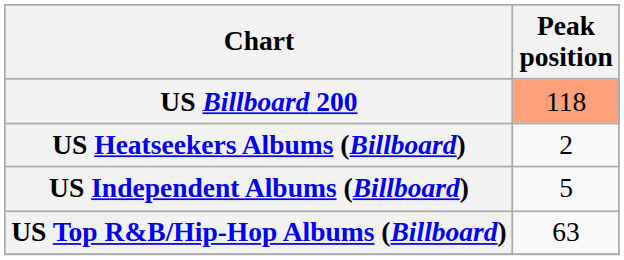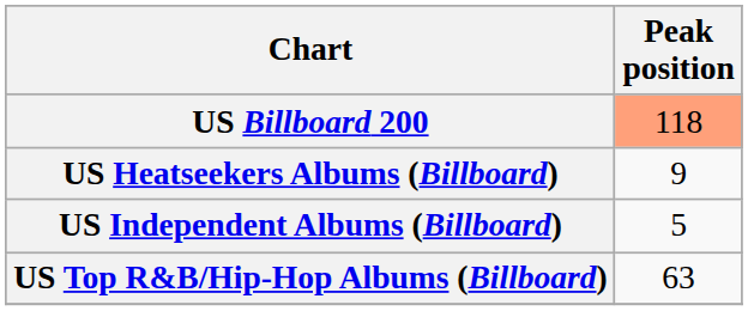US Heatseekers Albums (Billboard) | Peak position: 2 -> 9
